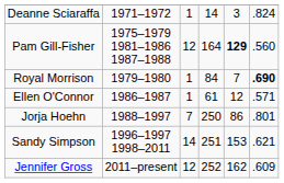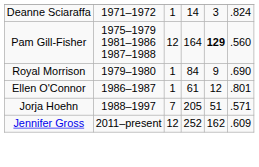Royal Morrison | column 5: 7 -> 9
Royal Morrison | column 6: bold -> normal
Ellen O'Connor | column 6: .571 -> .801
Jorja Hoehn | column 4: 250 -> 205
Jorja Hoehn | column 5: 86 -> 51
Jorja Hoehn | column 6: .801 -> .571
- row: Sandy Simpson | 1996–1997 1998–2011 | 14 | 251 | 153 | .621
